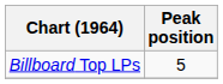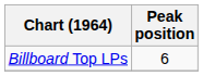Billboard Top LPs | Peak position: 5 -> 6
